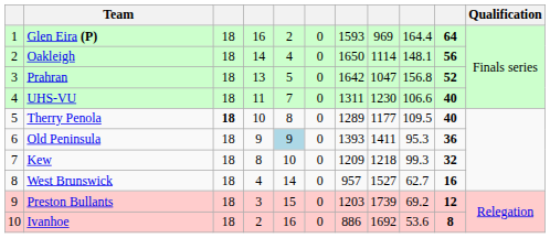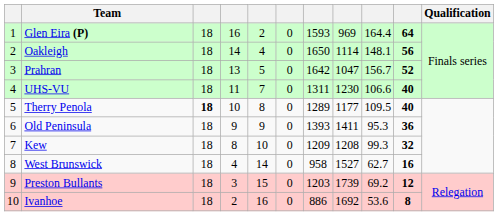Prahran | column 9: 156.8 -> 156.7
Old Peninsula | column 5: lightblue background -> no background
Kew | column 8: 1218 -> 1208
West Brunswick | column 7: 957 -> 958
